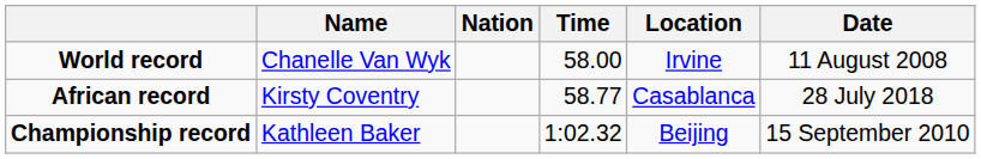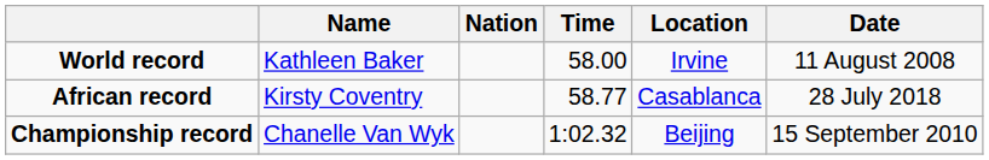World record | Name: Chanelle Van Wyk -> Kathleen Baker
Championship record | Name: Kathleen Baker -> Chanelle Van Wyk
